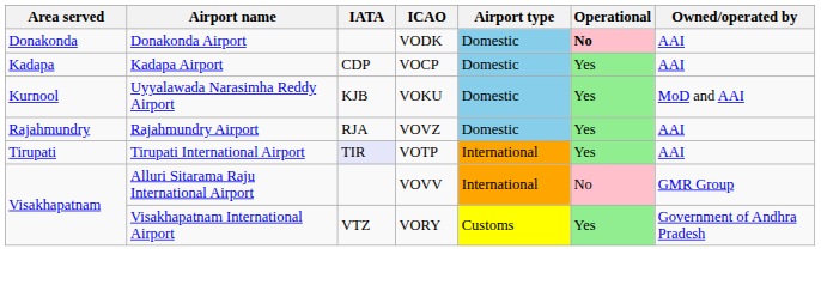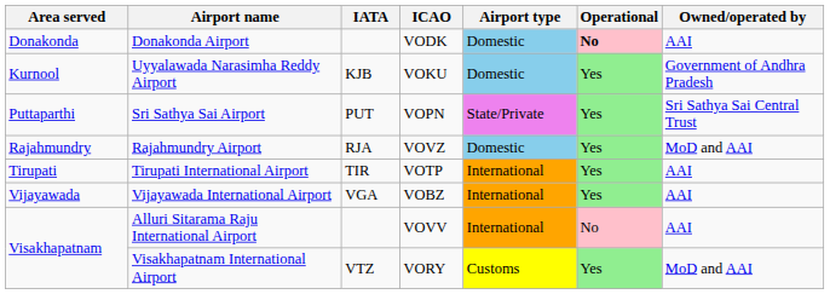- row: Kadapa | Kadapa Airport | CDP | VOCP | Domestic | Yes | AAI
Uyyalawada Narasimha Reddy Airport | Owned/operated by: MoD and AAI -> Government of Andhra Pradesh
+ row: Puttaparthi | Sri Sathya Sai Airport | PUT | VOPN | State/Private | Yes | Sri Sathya Sai Central Trust
Rajahmundry Airport | Owned/operated by: AAI -> MoD and AAI
Tirupati International Airport | IATA: lavender background -> no background
+ row: Vijayawada | Vijayawada International Airport | VGA | VOBZ | International | Yes | AAI
Alluri Sitarama Raju International Airport | Owned/operated by: GMR Group -> AAI
Visakhapatnam International Airport | Owned/operated by: Government of Andhra Pradesh -> MoD and AAI
